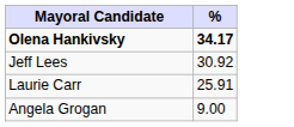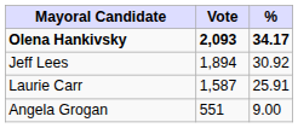+ column: Vote | 2,093 | 1,894 | 1,587 | 551
